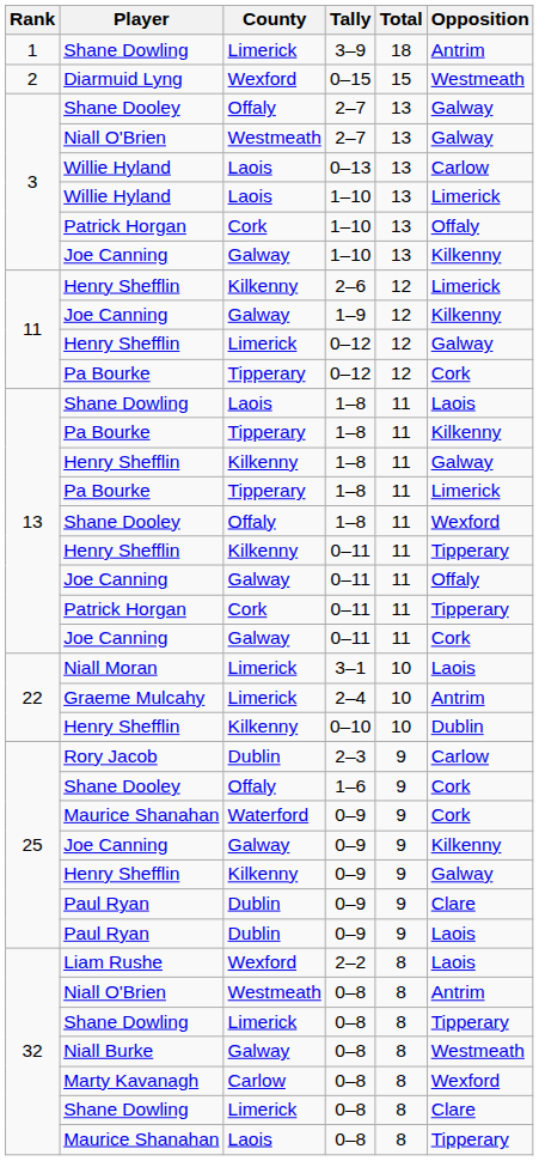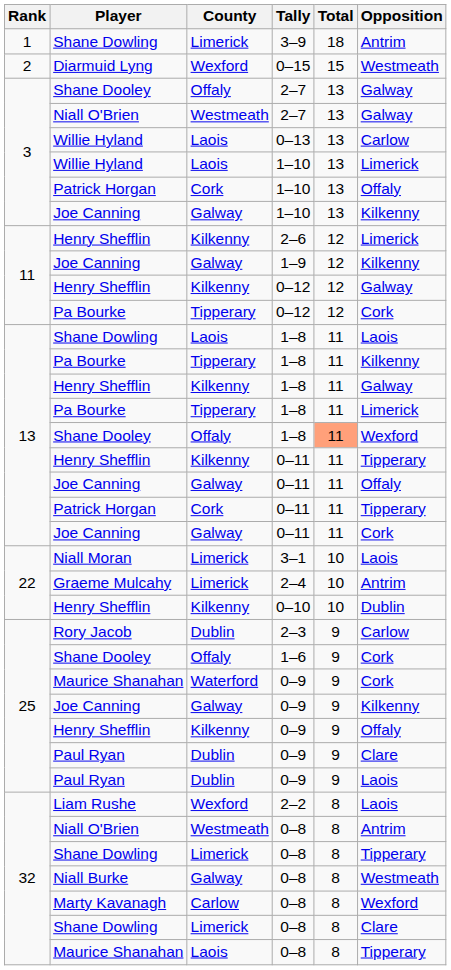Henry Shefflin / 0–12 | County: Limerick -> Kilkenny
Shane Dooley / 1–8 | Total: no background -> lightsalmon background
Henry Shefflin / 0–9 | Opposition: Galway -> Offaly
